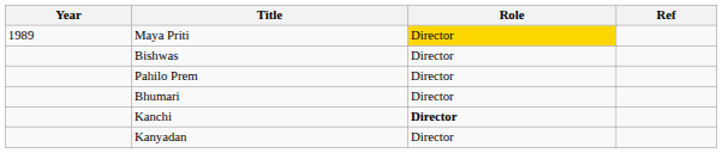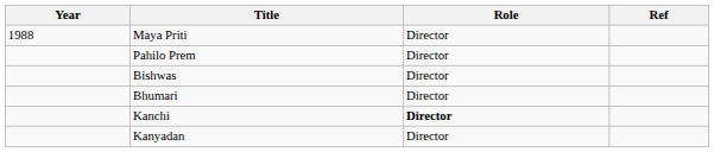Maya Priti | Year: 1989 -> 1988
Maya Priti | Role: gold background -> no background
rows swapped: Bishwas <-> Pahilo Prem
